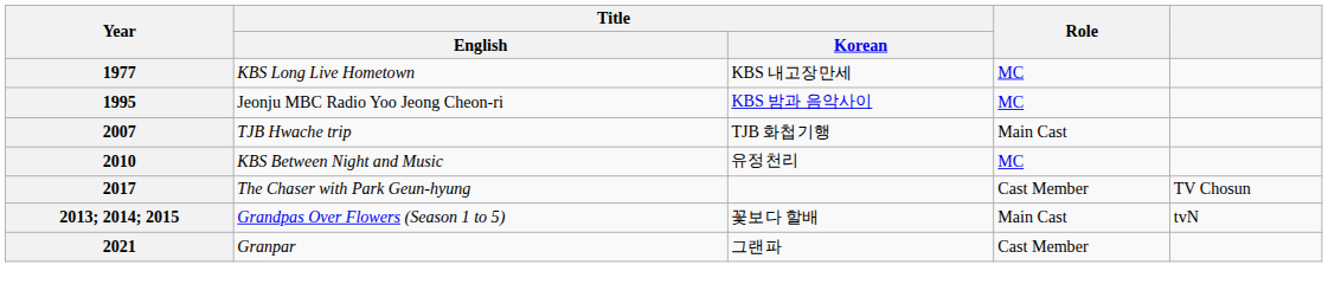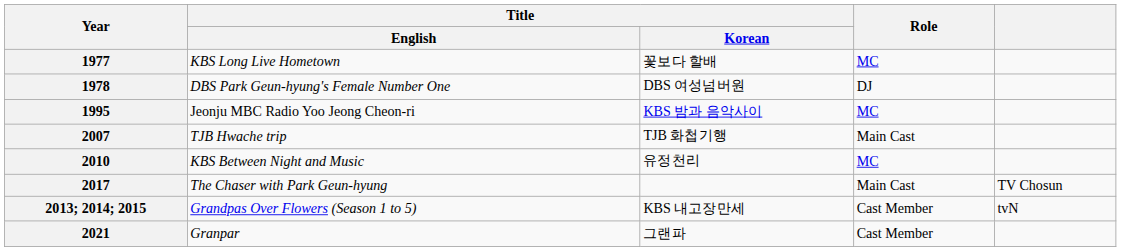1977 | Title / Korean: KBS 내고장만세 -> 꽃보다 할배
+ row: 1978 | DBS Park Geun-hyung's Female Number One | DBS 여성넘버원 | DJ
2017 | Role: Cast Member -> Main Cast
2013; 2014; 2015 | Title / Korean: 꽃보다 할배 -> KBS 내고장만세
2013; 2014; 2015 | Role: Main Cast -> Cast Member
